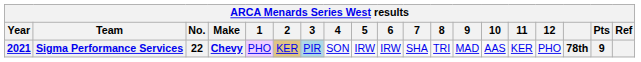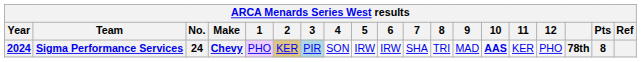Sigma Performance Services | Year: 2021 -> 2024
Sigma Performance Services | No.: 22 -> 24
Sigma Performance Services | 10: normal -> bold
Sigma Performance Services | Pts: 9 -> 8
